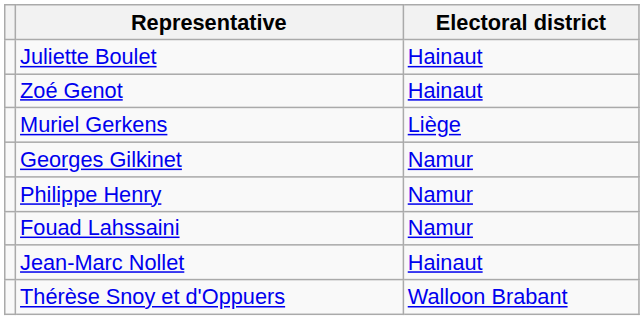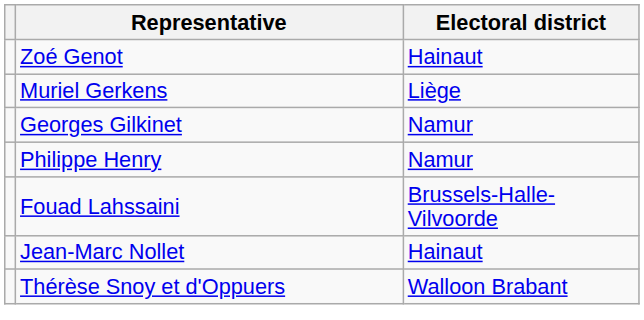- row: Juliette Boulet | Hainaut
Fouad Lahssaini | Electoral district: Namur -> Brussels-Halle-Vilvoorde
